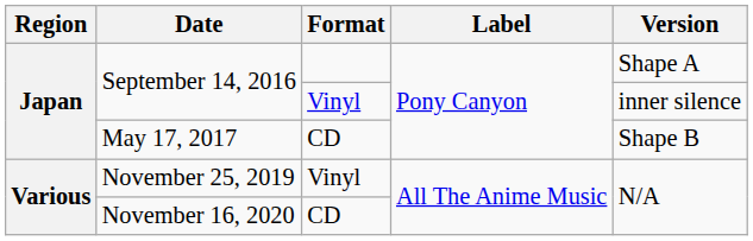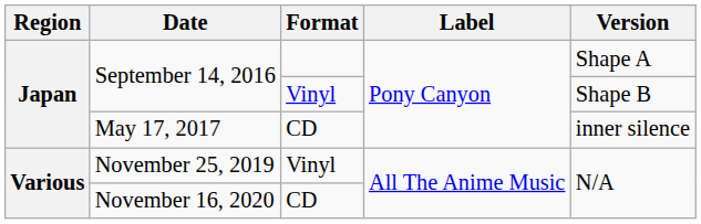September 14, 2016 / Vinyl | Version: inner silence -> Shape B
May 17, 2017 | Version: Shape B -> inner silence
